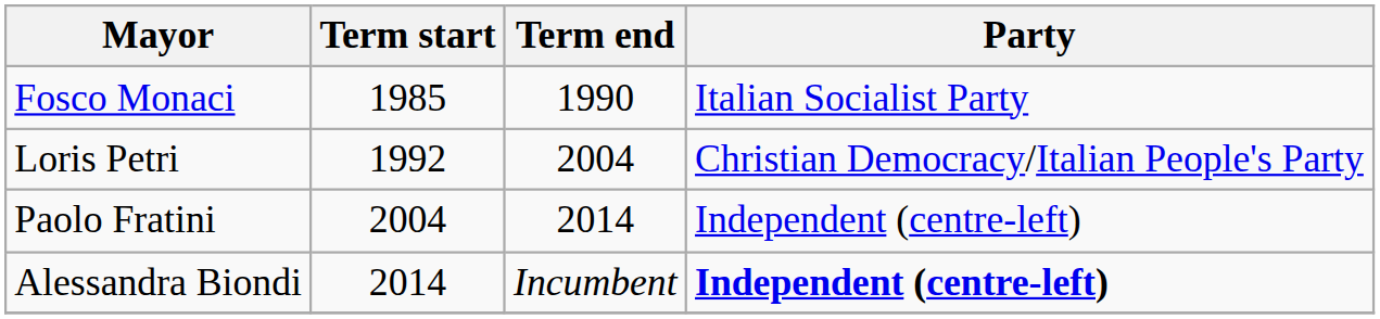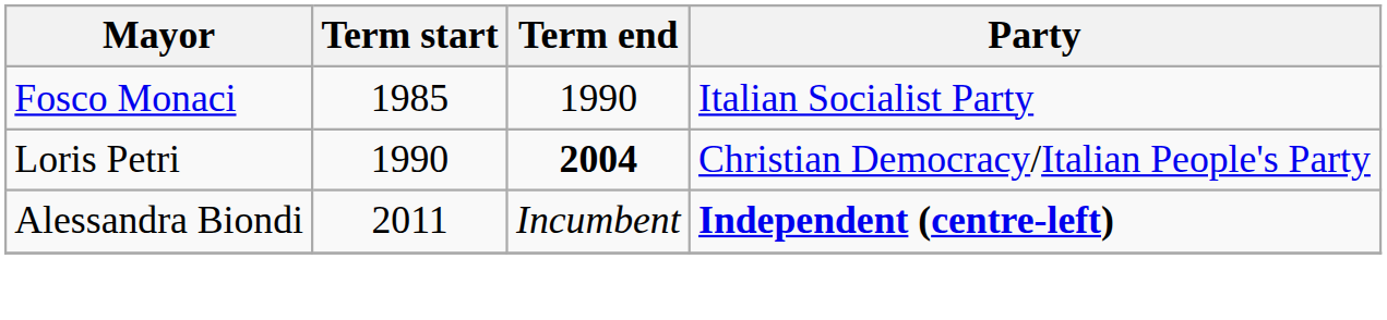Loris Petri | Term start: 1992 -> 1990
Loris Petri | Term end: normal -> bold
- row: Paolo Fratini | 2004 | 2014 | Independent (centre-left)
Alessandra Biondi | Term start: 2014 -> 2011
